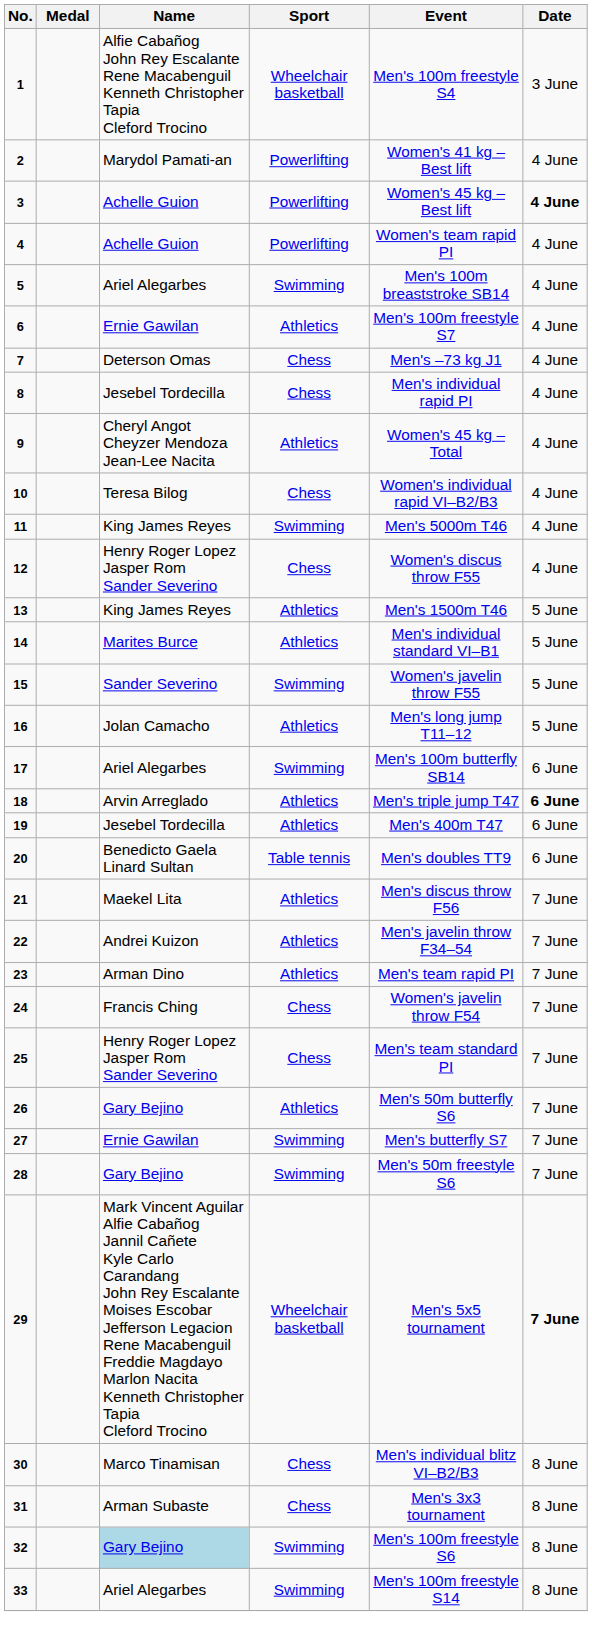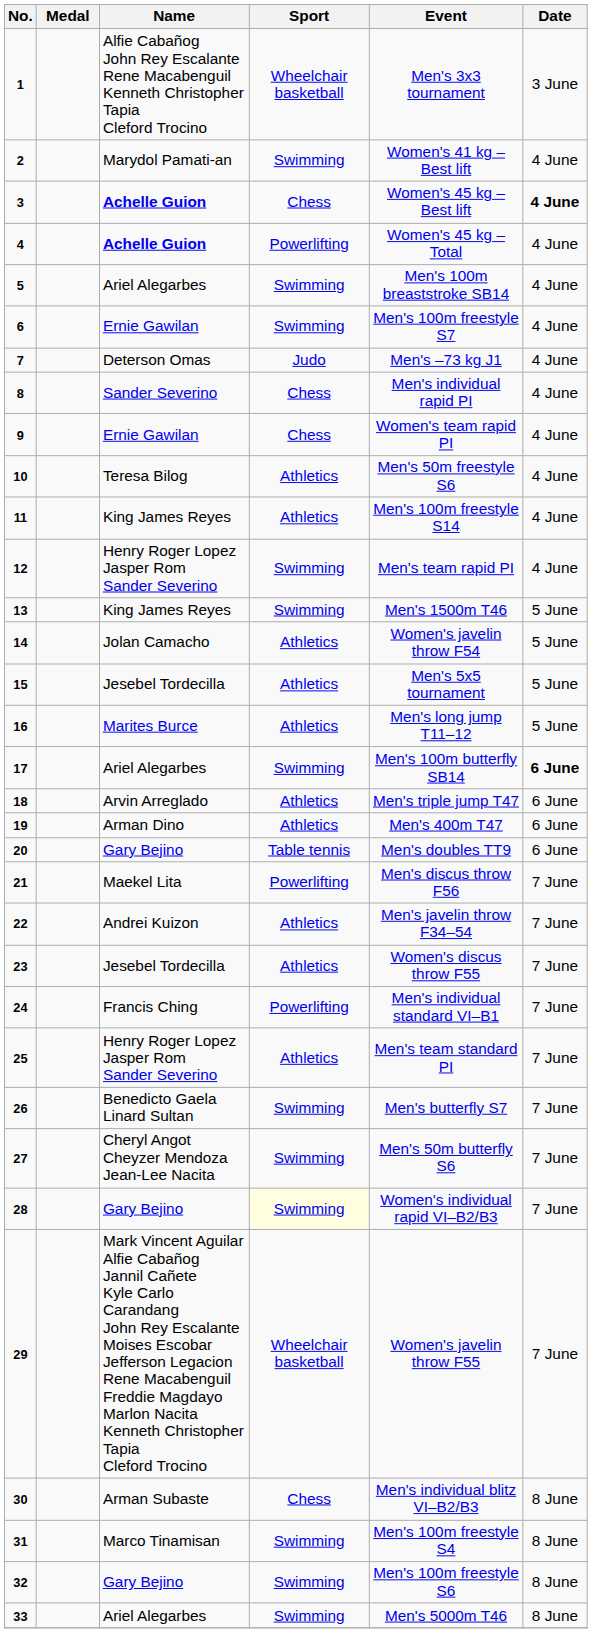1 | Event: Men's 100m freestyle S4 -> Men's 3x3 tournament
2 | Sport: Powerlifting -> Swimming
3 | Name: normal -> bold
3 | Sport: Powerlifting -> Chess
4 | Name: normal -> bold
4 | Event: Women's team rapid PI -> Women's 45 kg – Total
6 | Sport: Athletics -> Swimming
7 | Sport: Chess -> Judo
8 | Name: Jesebel Tordecilla -> Sander Severino
9 | Name: Cheryl Angot Cheyzer Mendoza Jean-Lee Nacita -> Ernie Gawilan
9 | Sport: Athletics -> Chess
9 | Event: Women's 45 kg – Total -> Women's team rapid PI
10 | Sport: Chess -> Athletics
10 | Event: Women's individual rapid VI–B2/B3 -> Men's 50m freestyle S6
11 | Sport: Swimming -> Athletics
11 | Event: Men's 5000m T46 -> Men's 100m freestyle S14
12 | Sport: Chess -> Swimming
12 | Event: Women's discus throw F55 -> Men's team rapid PI
13 | Sport: Athletics -> Swimming
14 | Name: Marites Burce -> Jolan Camacho
14 | Event: Men's individual standard VI–B1 -> Women's javelin throw F54
15 | Name: Sander Severino -> Jesebel Tordecilla
15 | Sport: Swimming -> Athletics
15 | Event: Women's javelin throw F55 -> Men's 5x5 tournament
16 | Name: Jolan Camacho -> Marites Burce
17 | Date: normal -> bold
18 | Date: bold -> normal
19 | Name: Jesebel Tordecilla -> Arman Dino
20 | Name: Benedicto Gaela Linard Sultan -> Gary Bejino
21 | Sport: Athletics -> Powerlifting
23 | Name: Arman Dino -> Jesebel Tordecilla
23 | Event: Men's team rapid PI -> Women's discus throw F55
24 | Sport: Chess -> Powerlifting
24 | Event: Women's javelin throw F54 -> Men's individual standard VI–B1
25 | Sport: Chess -> Athletics
26 | Name: Gary Bejino -> Benedicto Gaela Linard Sultan
26 | Sport: Athletics -> Swimming
26 | Event: Men's 50m butterfly S6 -> Men's butterfly S7
27 | Name: Ernie Gawilan -> Cheryl Angot Cheyzer Mendoza Jean-Lee Nacita
27 | Event: Men's butterfly S7 -> Men's 50m butterfly S6
28 | Sport: no background -> lightyellow background
28 | Event: Men's 50m freestyle S6 -> Women's individual rapid VI–B2/B3
29 | Event: Men's 5x5 tournament -> Women's javelin throw F55
29 | Date: bold -> normal
30 | Name: Marco Tinamisan -> Arman Subaste
31 | Name: Arman Subaste -> Marco Tinamisan
31 | Sport: Chess -> Swimming
31 | Event: Men's 3x3 tournament -> Men's 100m freestyle S4
32 | Name: lightblue background -> no background
33 | Event: Men's 100m freestyle S14 -> Men's 5000m T46
